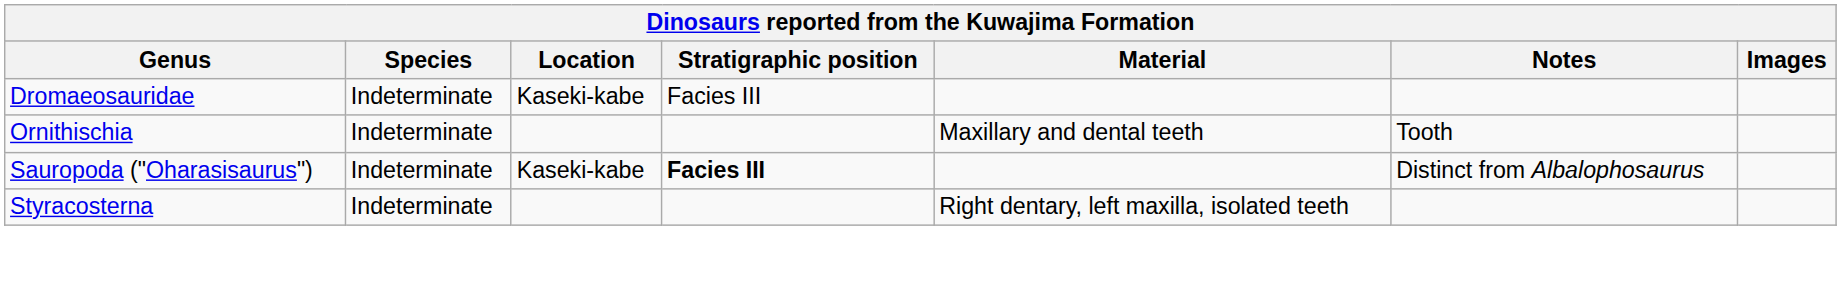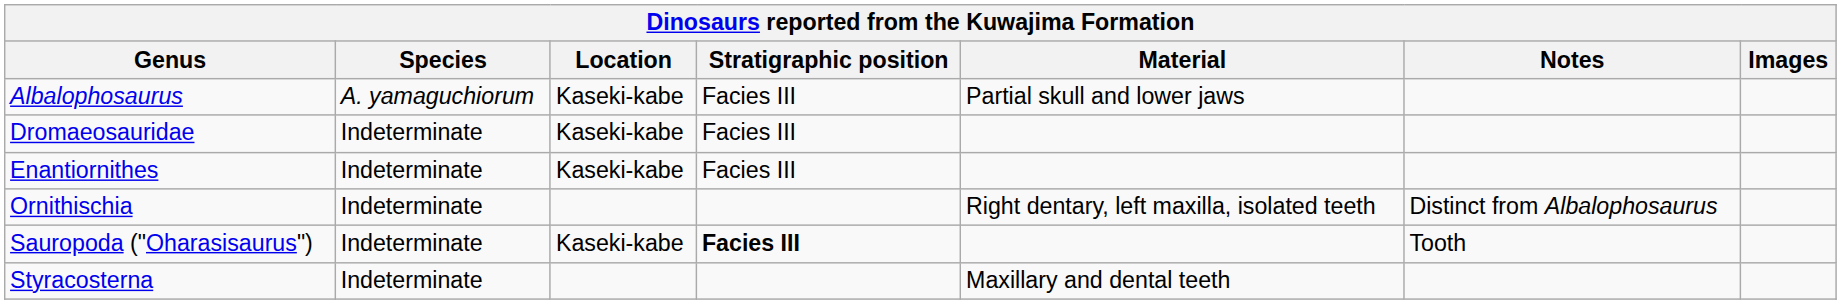+ row: Albalophosaurus | A. yamaguchiorum | Kaseki-kabe | Facies III | Partial skull and lower jaws
+ row: Enantiornithes | Indeterminate | Kaseki-kabe | Facies III
Ornithischia | Material: Maxillary and dental teeth -> Right dentary, left maxilla, isolated teeth
Ornithischia | Notes: Tooth -> Distinct from Albalophosaurus
Sauropoda ("Oharasisaurus") | Notes: Distinct from Albalophosaurus -> Tooth
Styracosterna | Material: Right dentary, left maxilla, isolated teeth -> Maxillary and dental teeth
